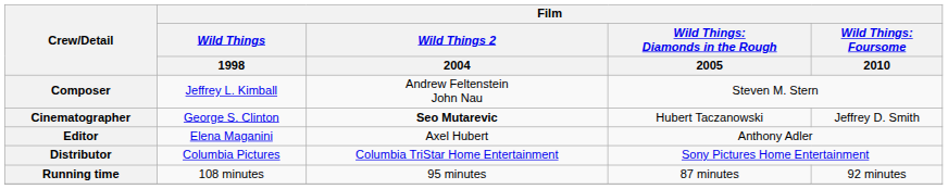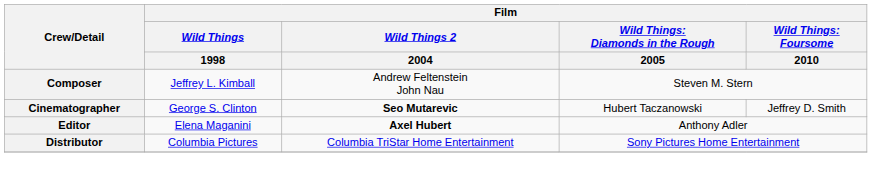Editor | Film / Wild Things 2 / 2004: normal -> bold
- row: Running time | 108 minutes | 95 minutes | 87 minutes | 92 minutes
